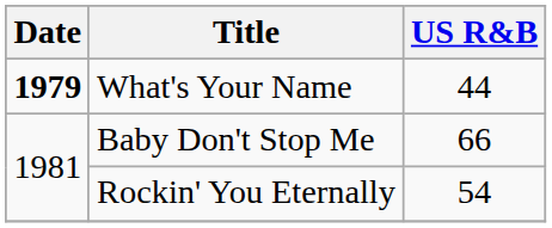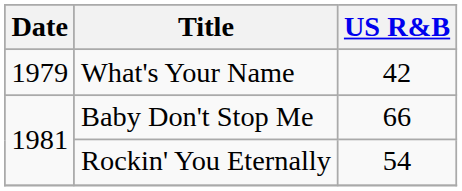What's Your Name | Date: bold -> normal
What's Your Name | US R&B: 44 -> 42
